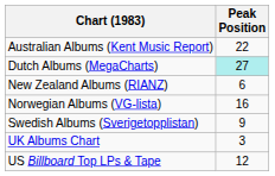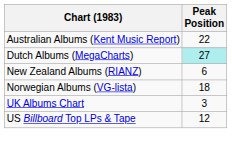Norwegian Albums (VG-lista) | Peak Position: 16 -> 18
- row: Swedish Albums (Sverigetopplistan) | 9
